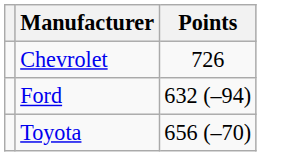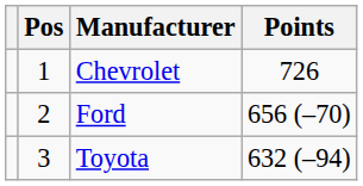+ column: Pos | 1 | 2 | 3
Ford | Points: 632 (–94) -> 656 (–70)
Toyota | Points: 656 (–70) -> 632 (–94)
